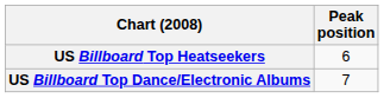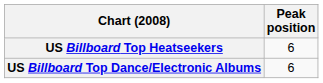US Billboard Top Dance/Electronic Albums | Peak position: 7 -> 6
